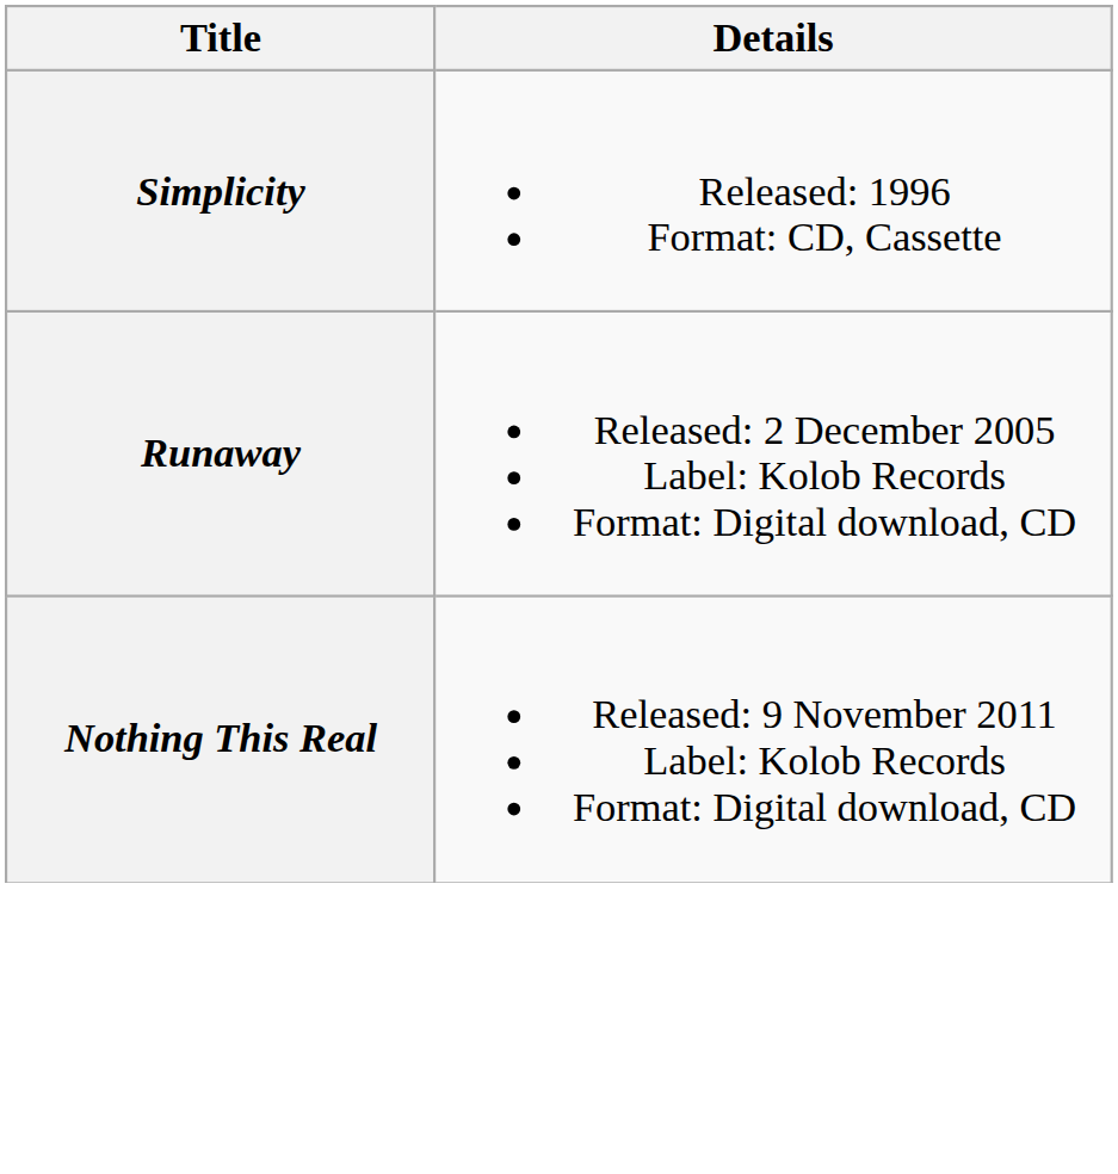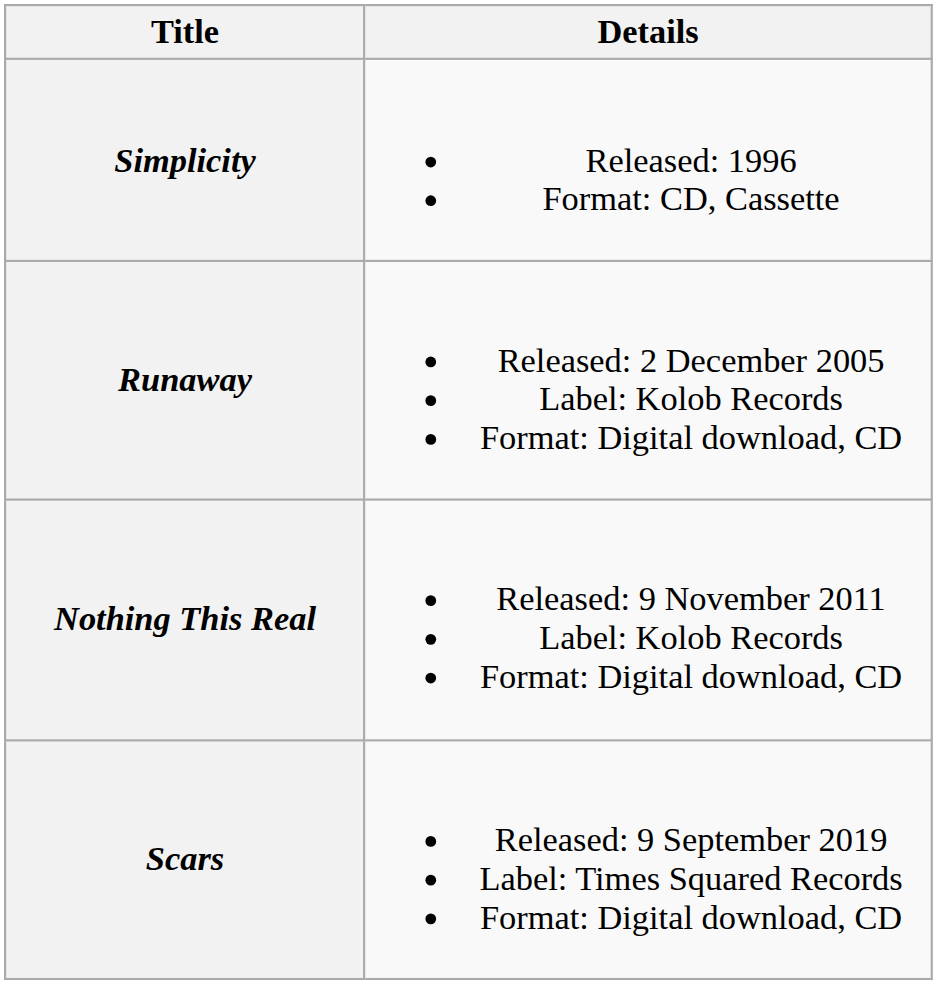+ row: Scars | Released: 9 September 2019 Label: Times Squared Records Format: Digital download, CD
